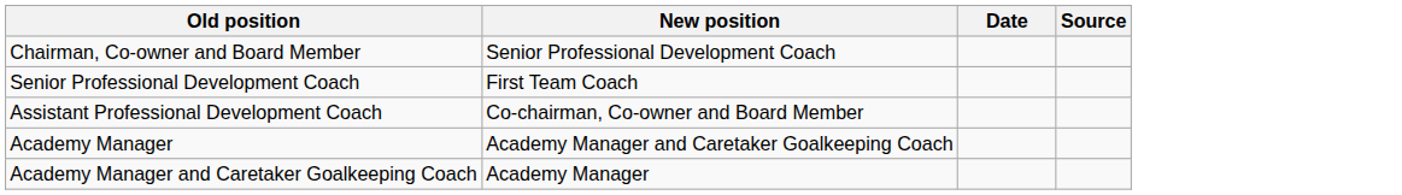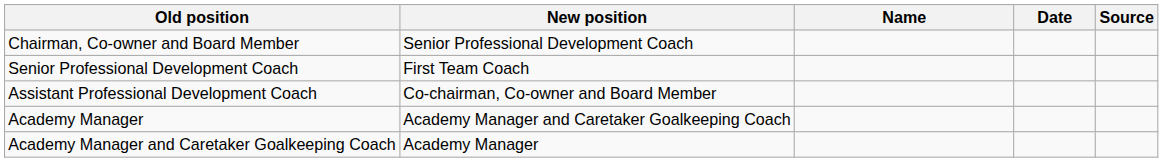+ column: Name
